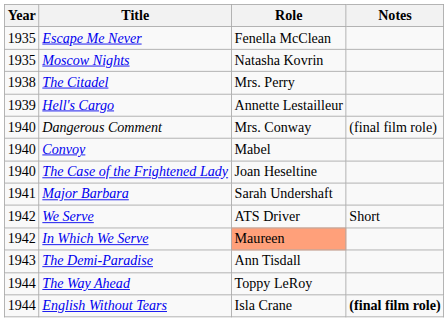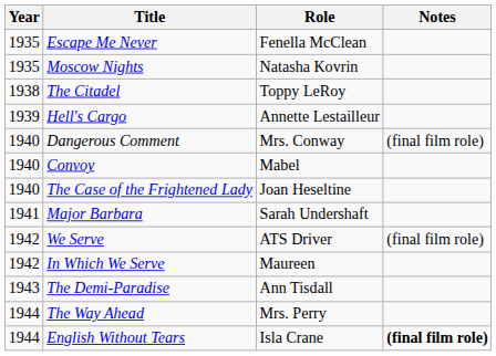The Citadel | Role: Mrs. Perry -> Toppy LeRoy
We Serve | Notes: Short -> (final film role)
In Which We Serve | Role: lightsalmon background -> no background
The Way Ahead | Role: Toppy LeRoy -> Mrs. Perry
